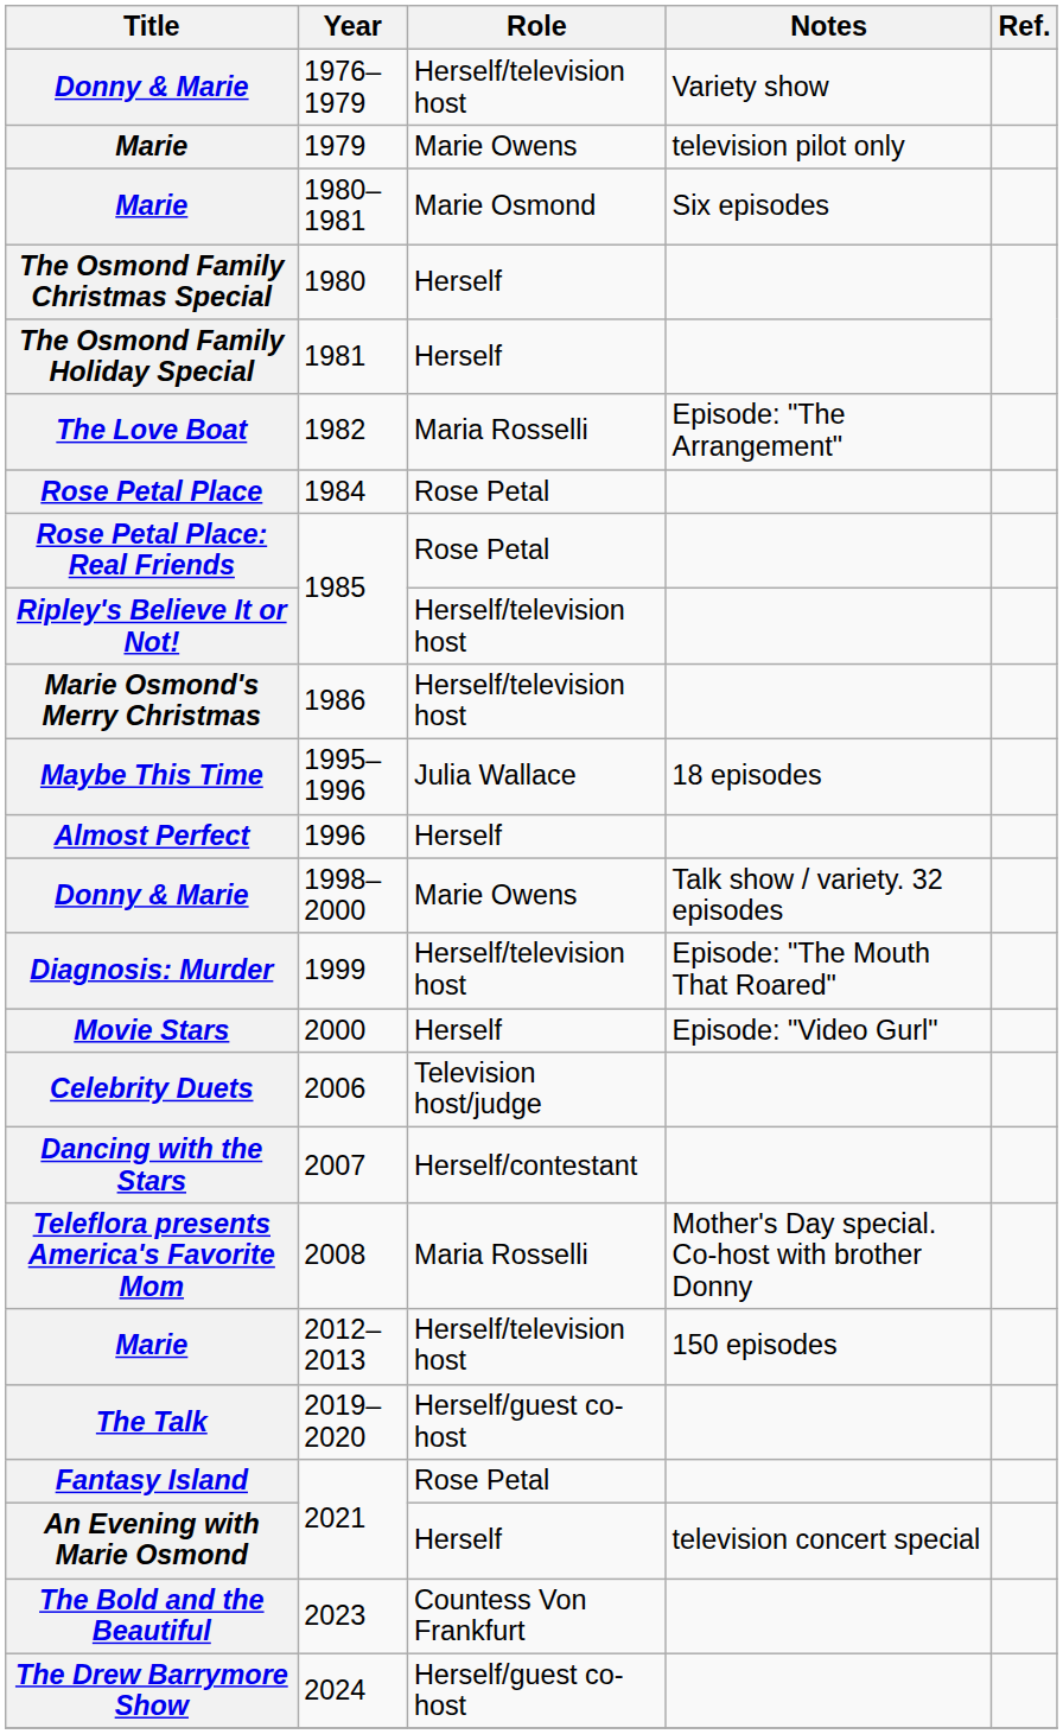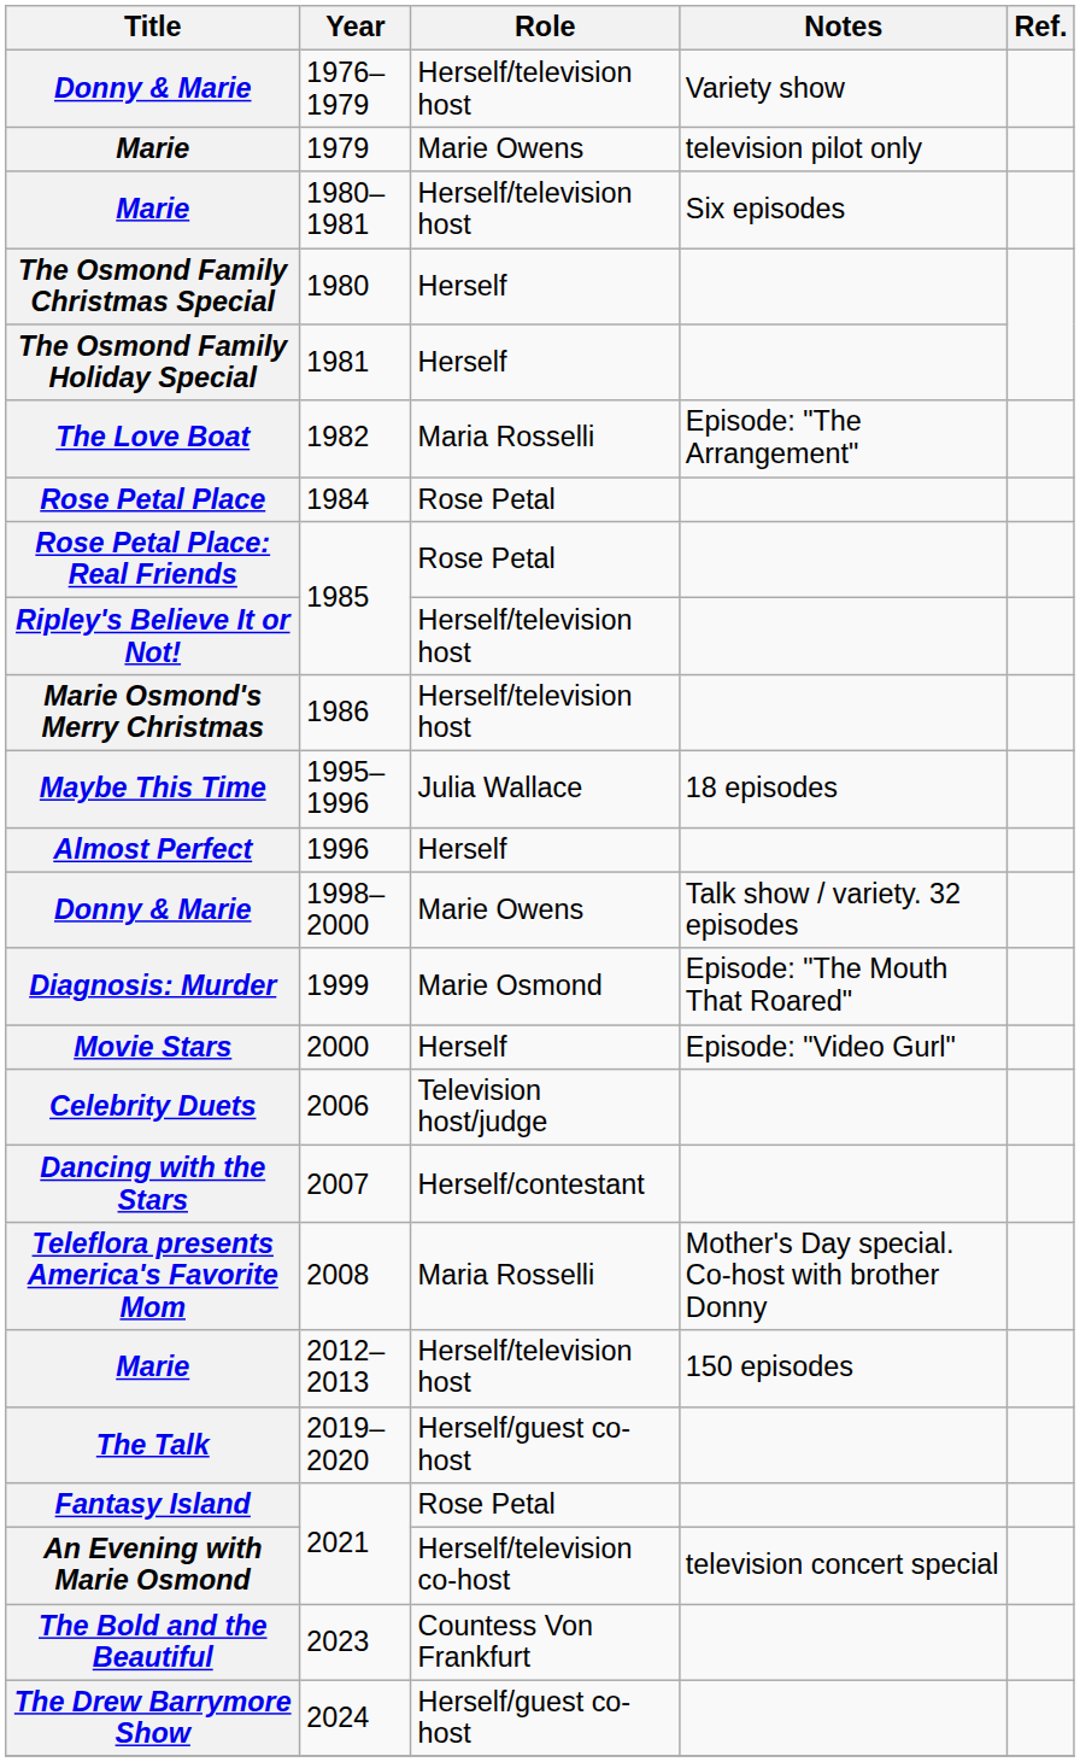1980–1981 | Role: Marie Osmond -> Herself/television host
1999 | Role: Herself/television host -> Marie Osmond
An Evening with Marie Osmond / 2021 | Role: Herself -> Herself/television co-host
